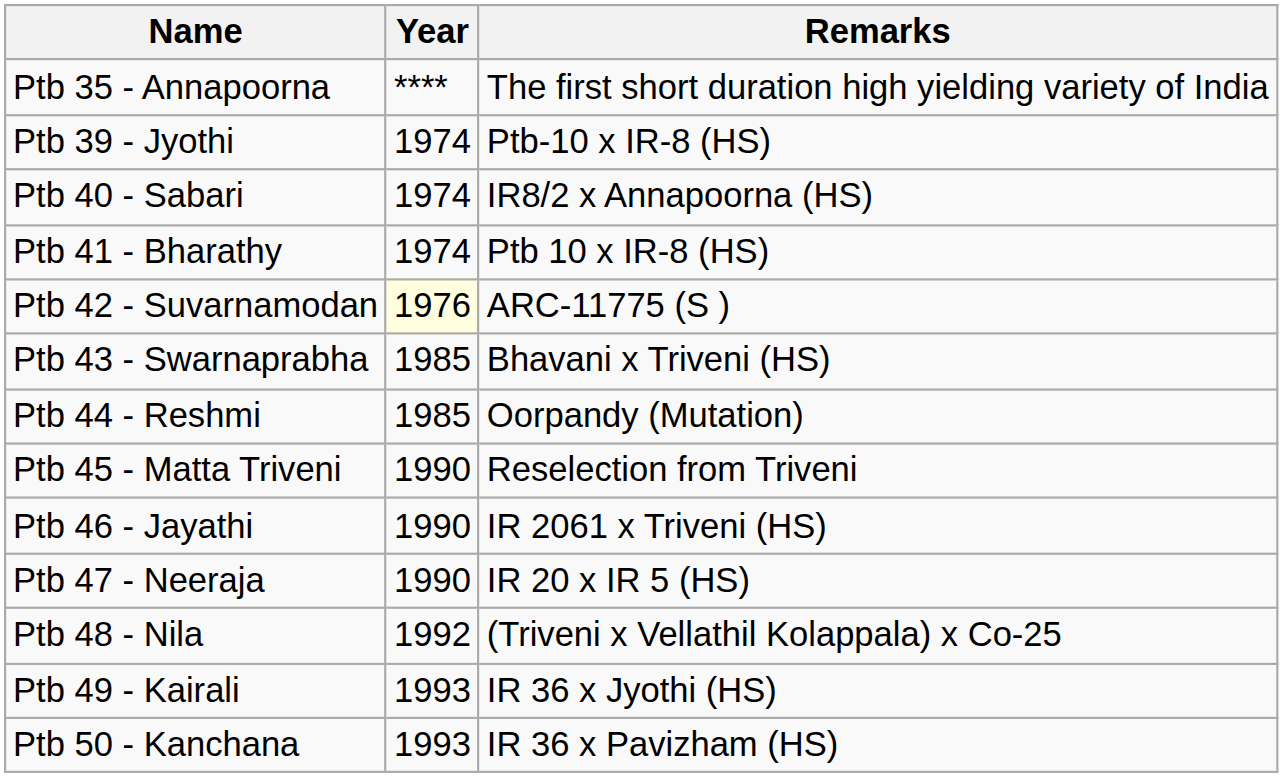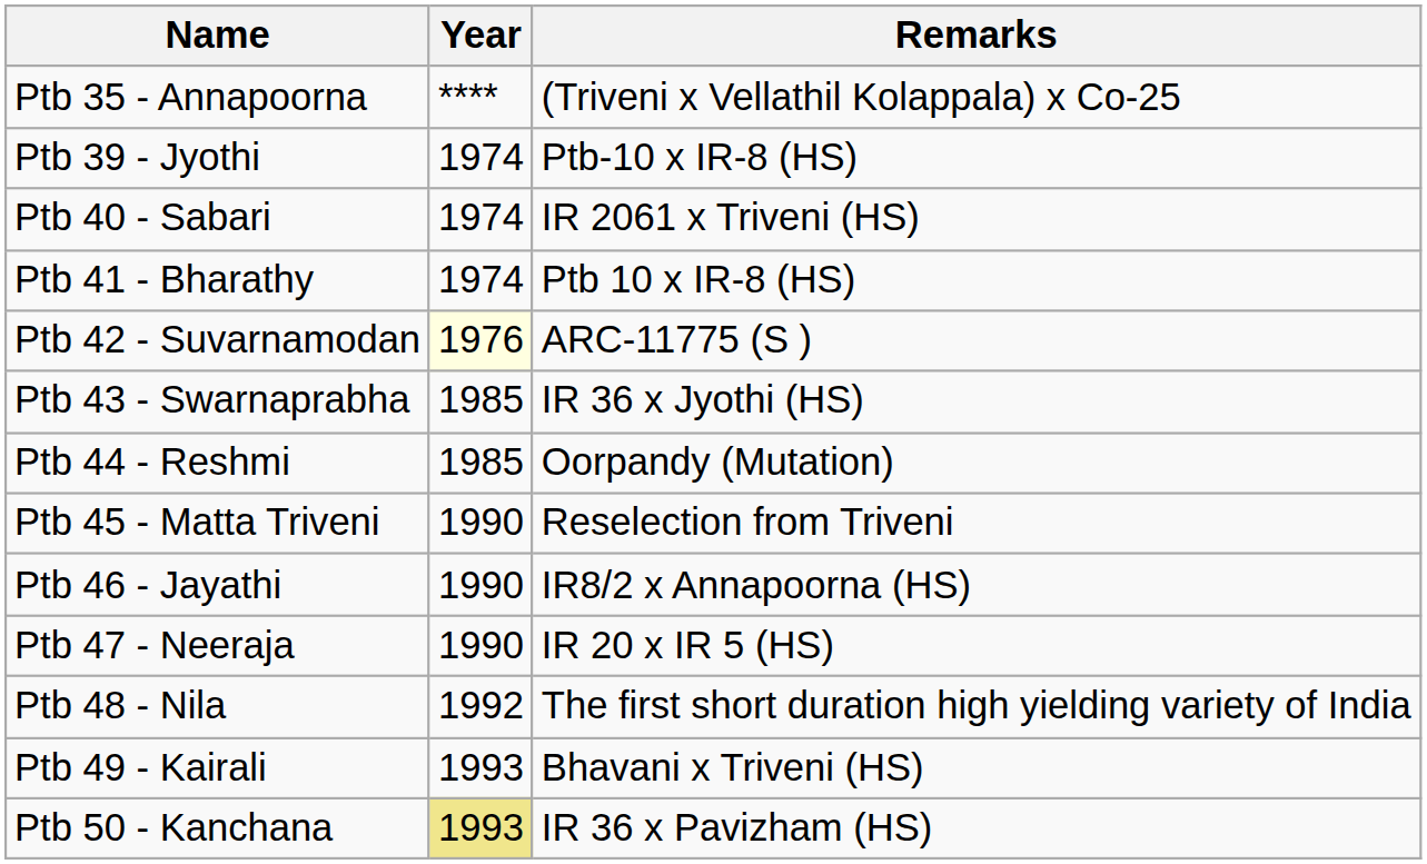Ptb 35 - Annapoorna | Remarks: The first short duration high yielding variety of India -> (Triveni x Vellathil Kolappala) x Co-25
Ptb 40 - Sabari | Remarks: IR8/2 x Annapoorna (HS) -> IR 2061 x Triveni (HS)
Ptb 43 - Swarnaprabha | Remarks: Bhavani x Triveni (HS) -> IR 36 x Jyothi (HS)
Ptb 46 - Jayathi | Remarks: IR 2061 x Triveni (HS) -> IR8/2 x Annapoorna (HS)
Ptb 48 - Nila | Remarks: (Triveni x Vellathil Kolappala) x Co-25 -> The first short duration high yielding variety of India
Ptb 49 - Kairali | Remarks: IR 36 x Jyothi (HS) -> Bhavani x Triveni (HS)
Ptb 50 - Kanchana | Year: no background -> khaki background
